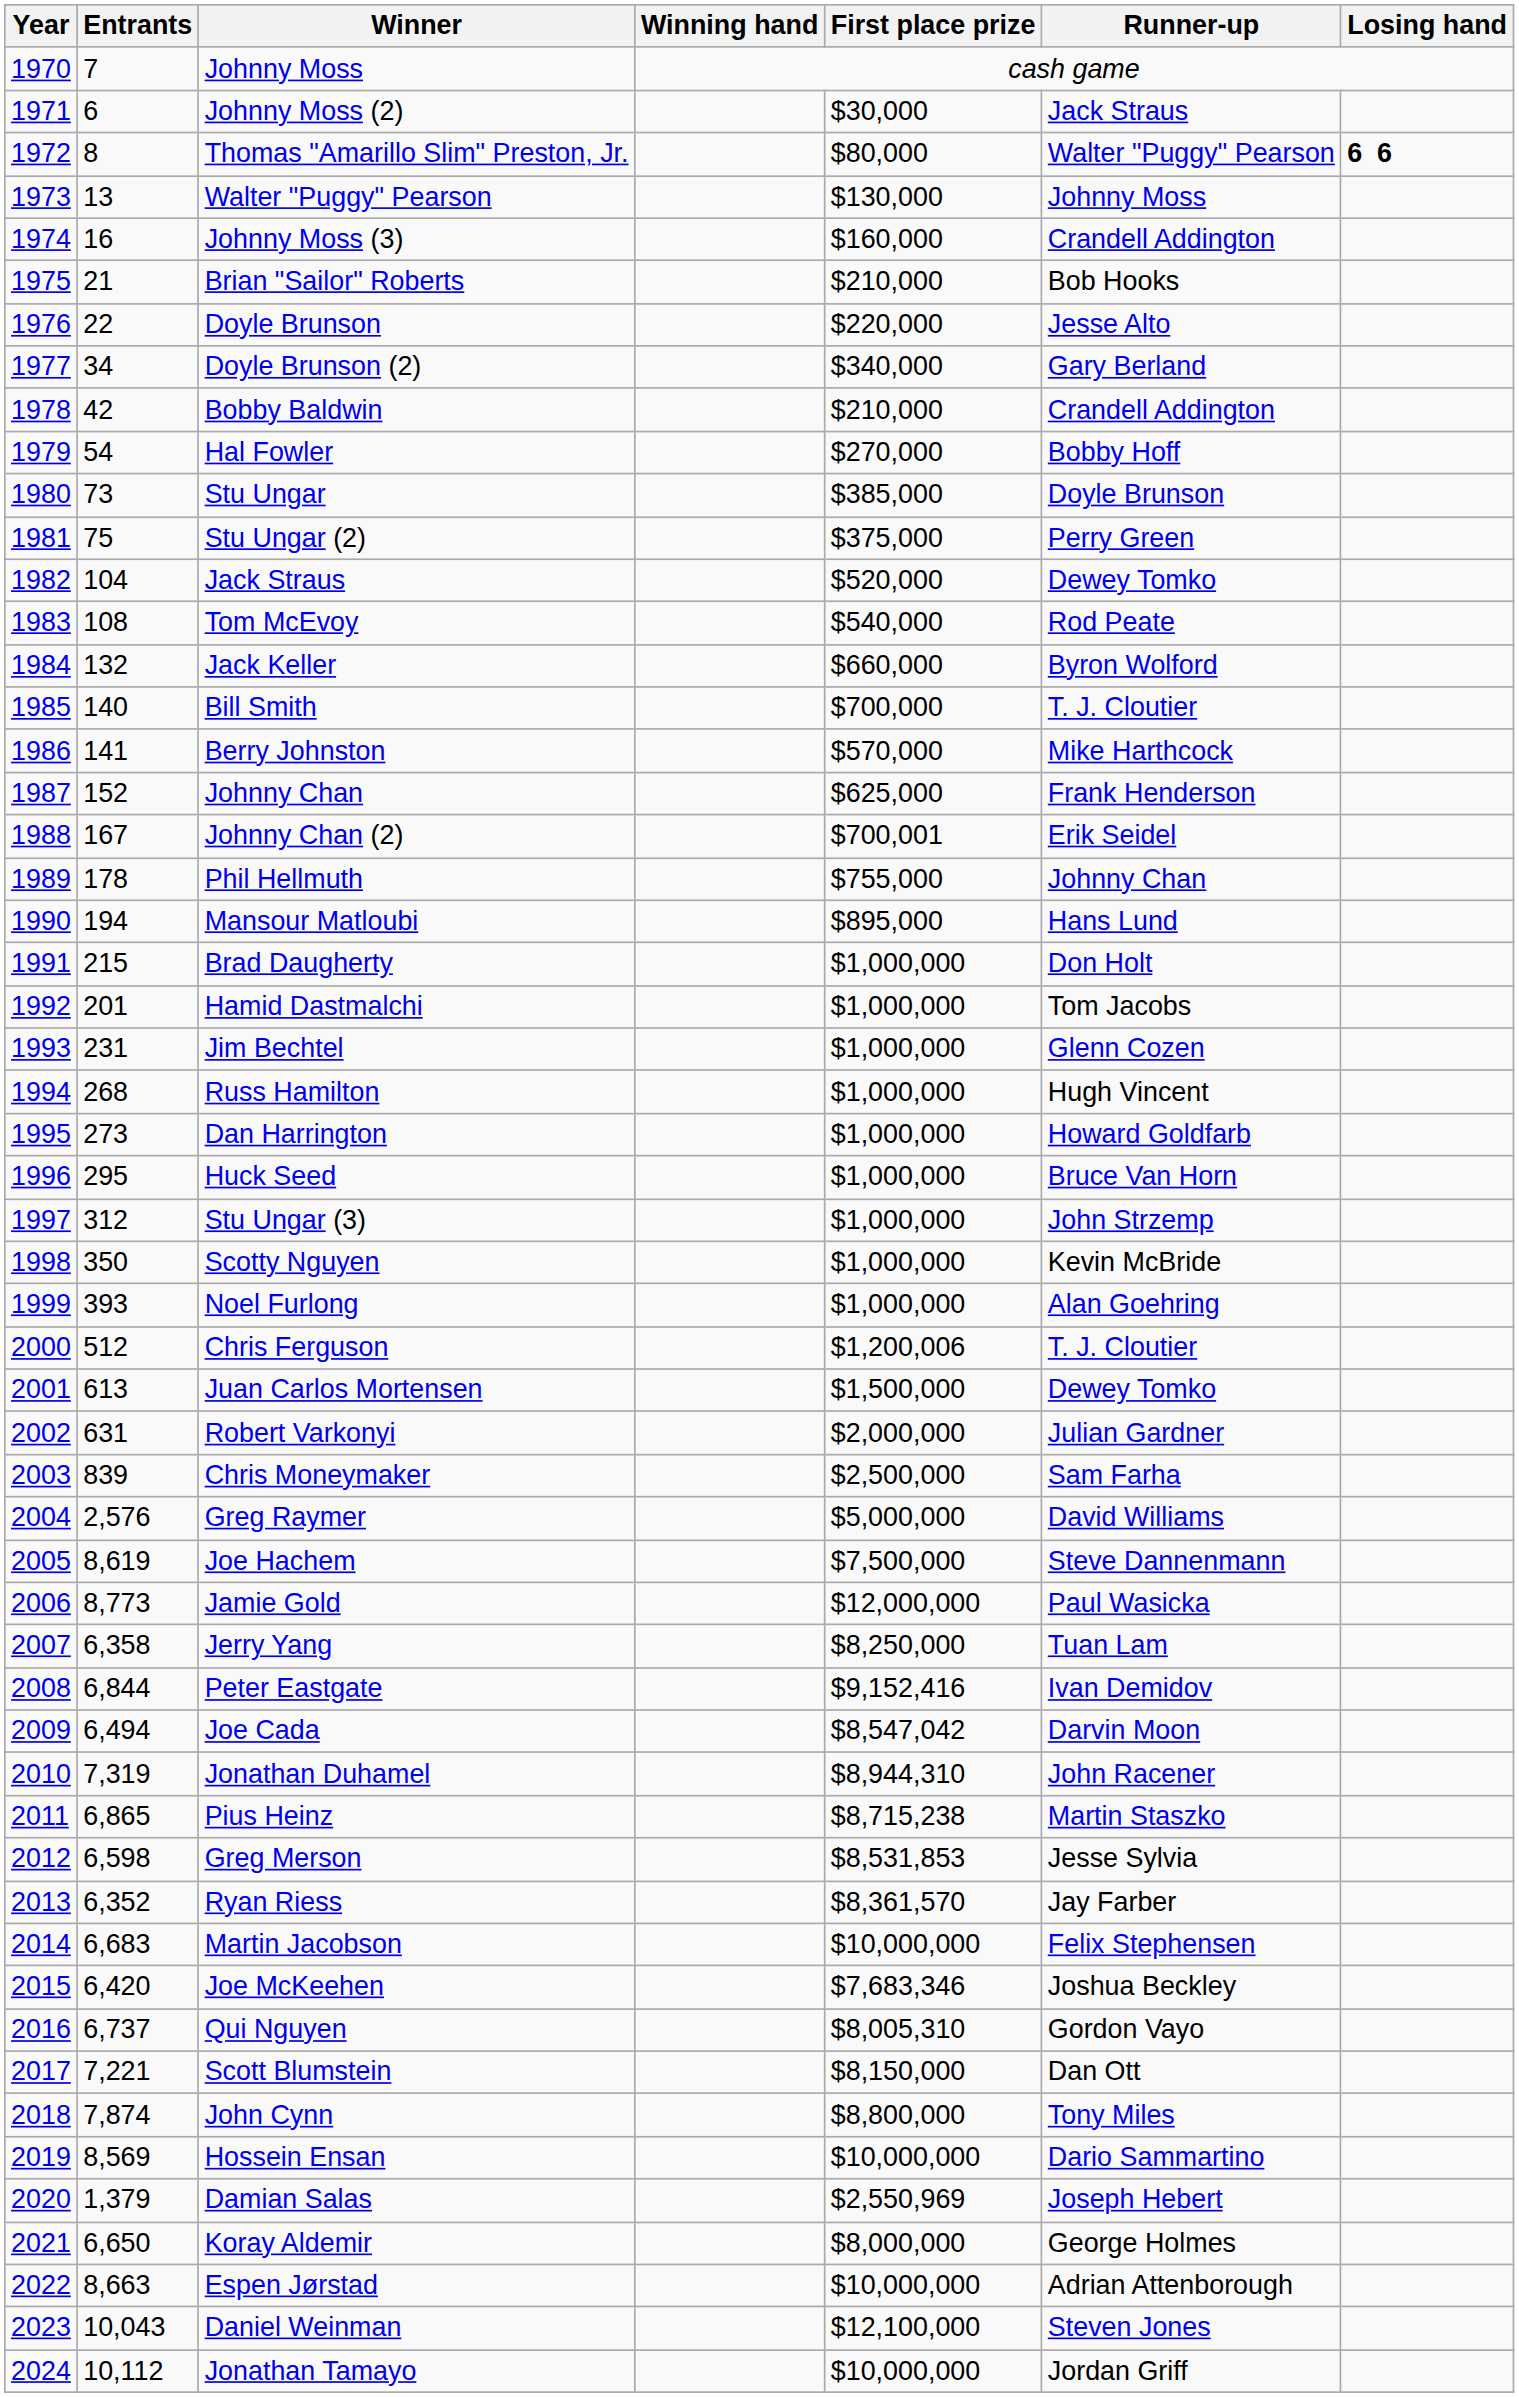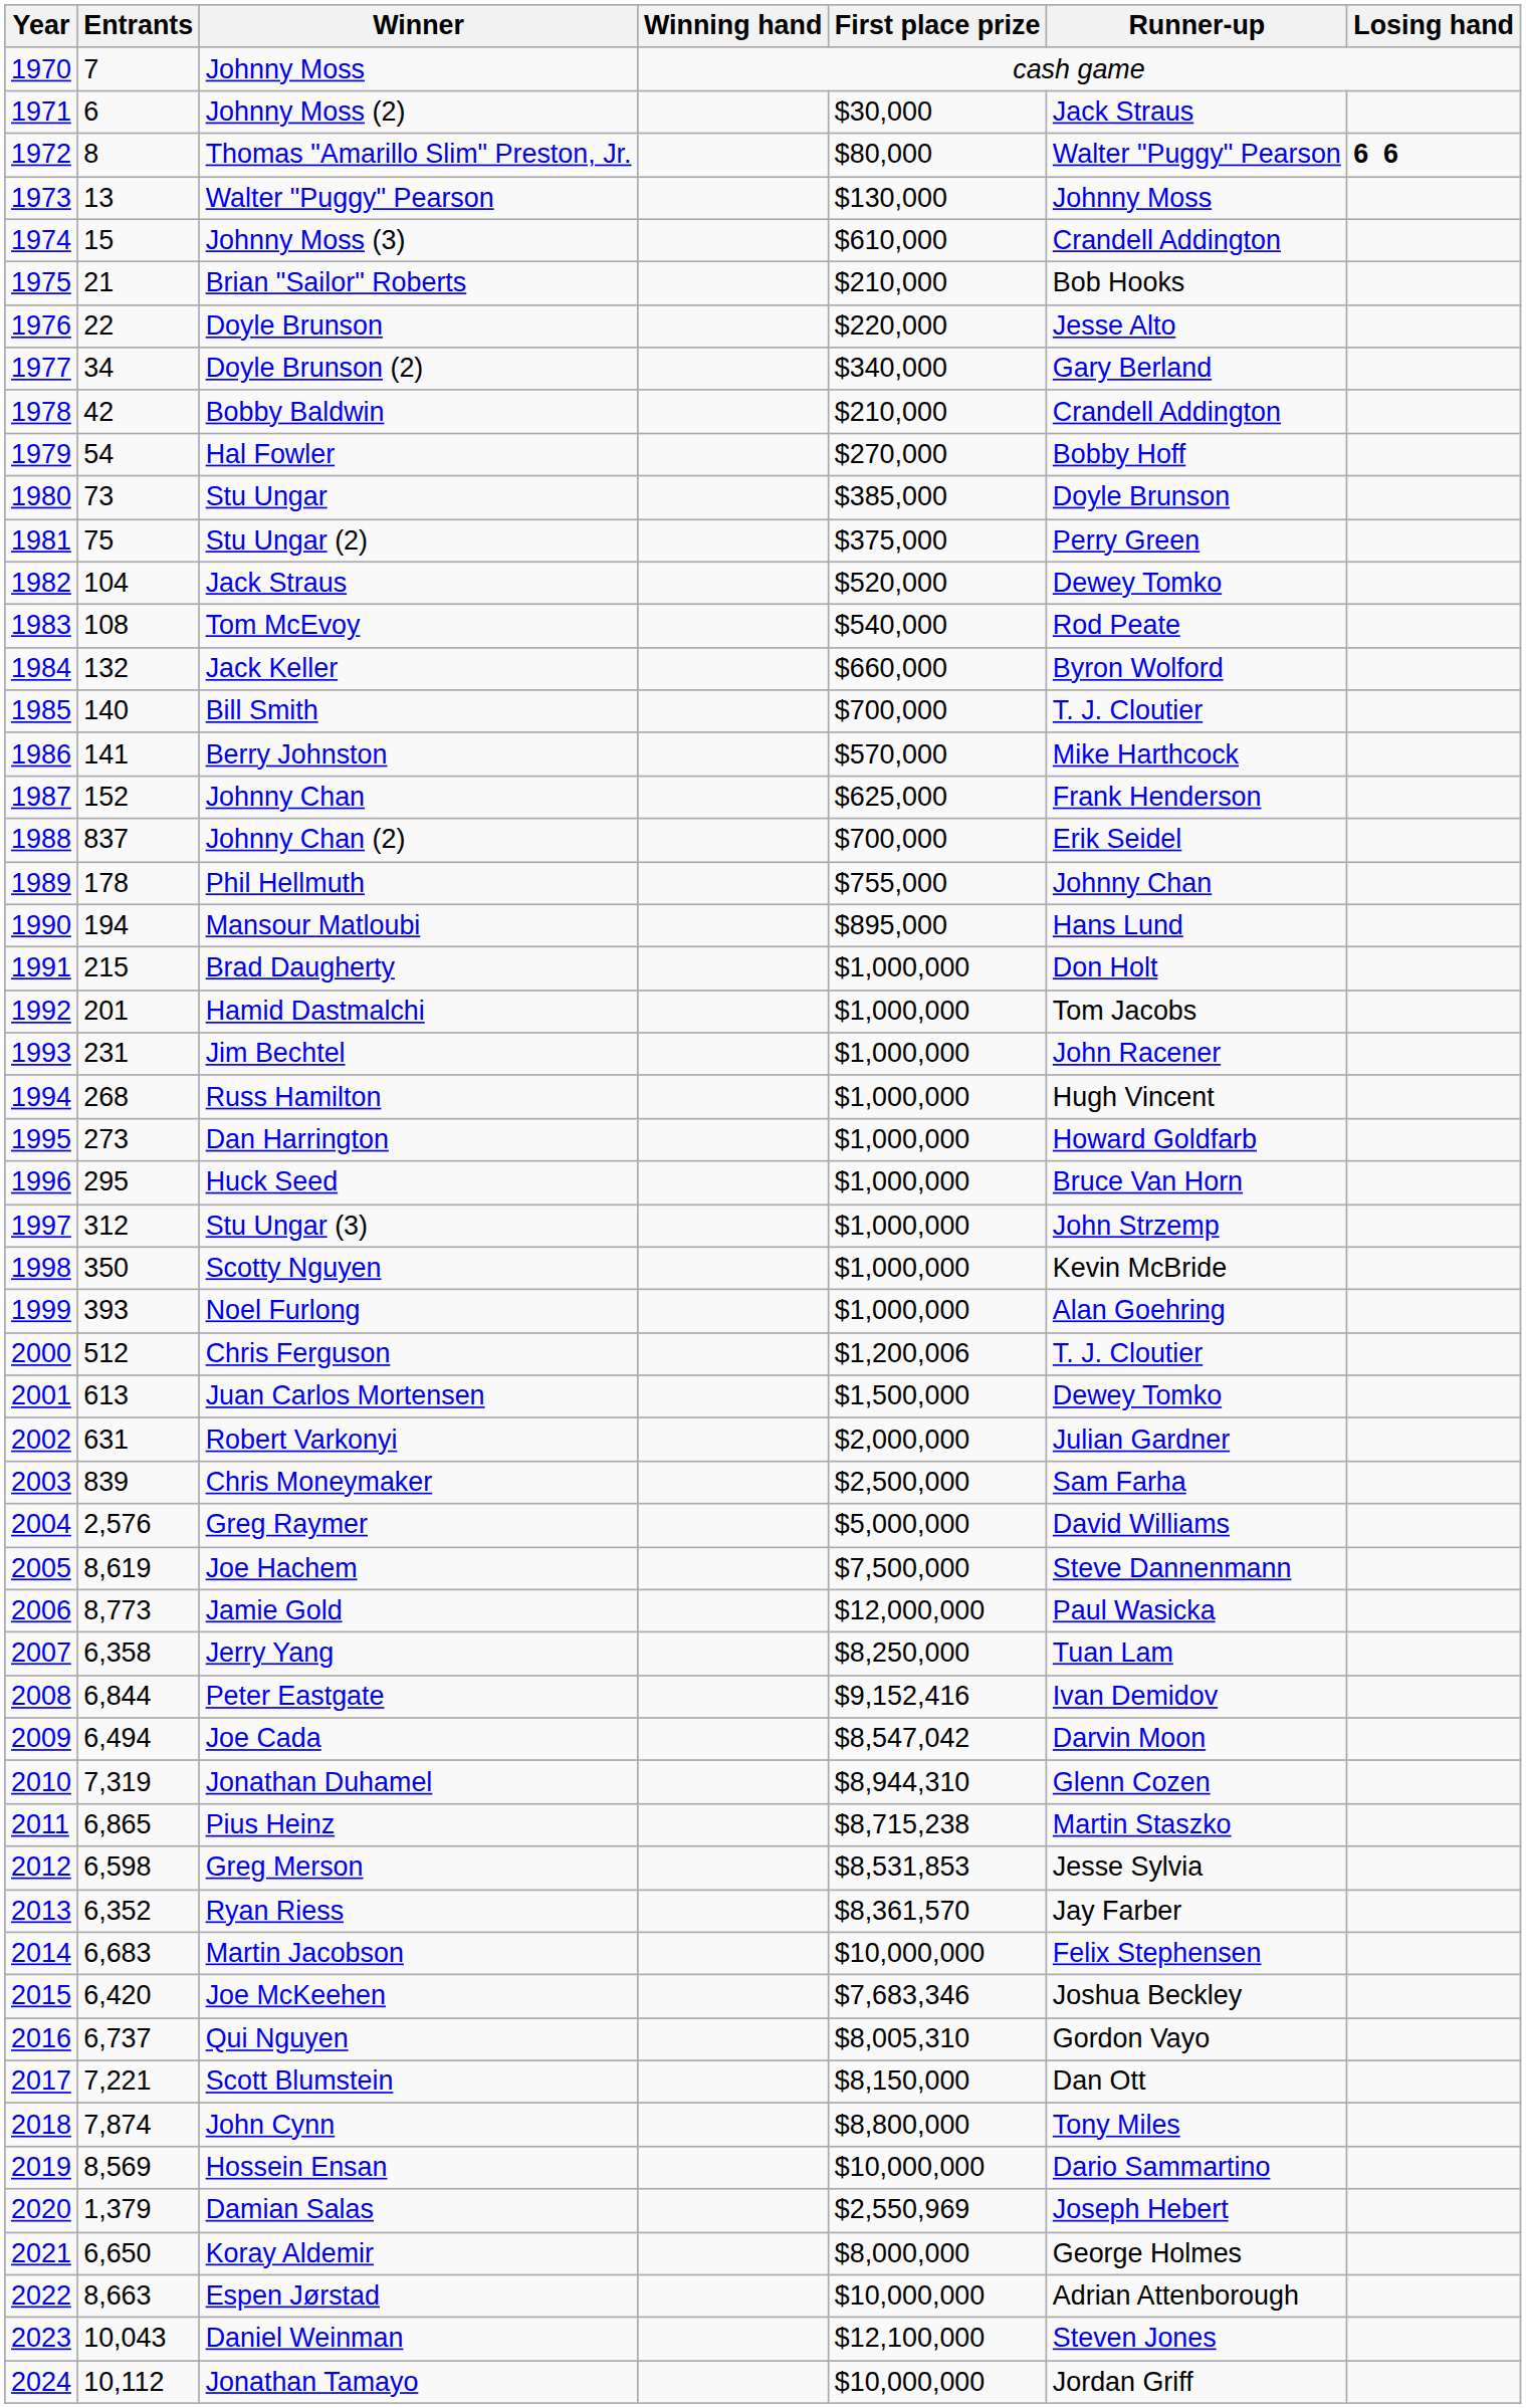Johnny Moss (3) | Entrants: 16 -> 15
Johnny Moss (3) | First place prize: $160,000 -> $610,000
Johnny Chan (2) | Entrants: 167 -> 837
Johnny Chan (2) | First place prize: $700,001 -> $700,000
Jim Bechtel | Runner-up: Glenn Cozen -> John Racener
Jonathan Duhamel | Runner-up: John Racener -> Glenn Cozen
